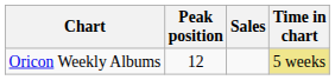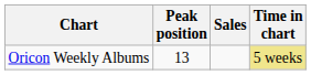Oricon Weekly Albums | Peak position: 12 -> 13
